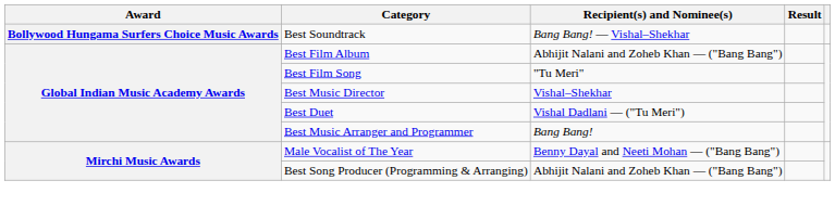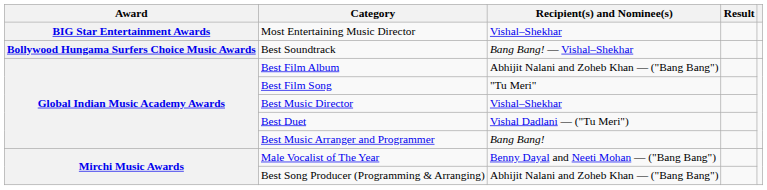+ row: BIG Star Entertainment Awards | Most Entertaining Music Director | Vishal–Shekhar
